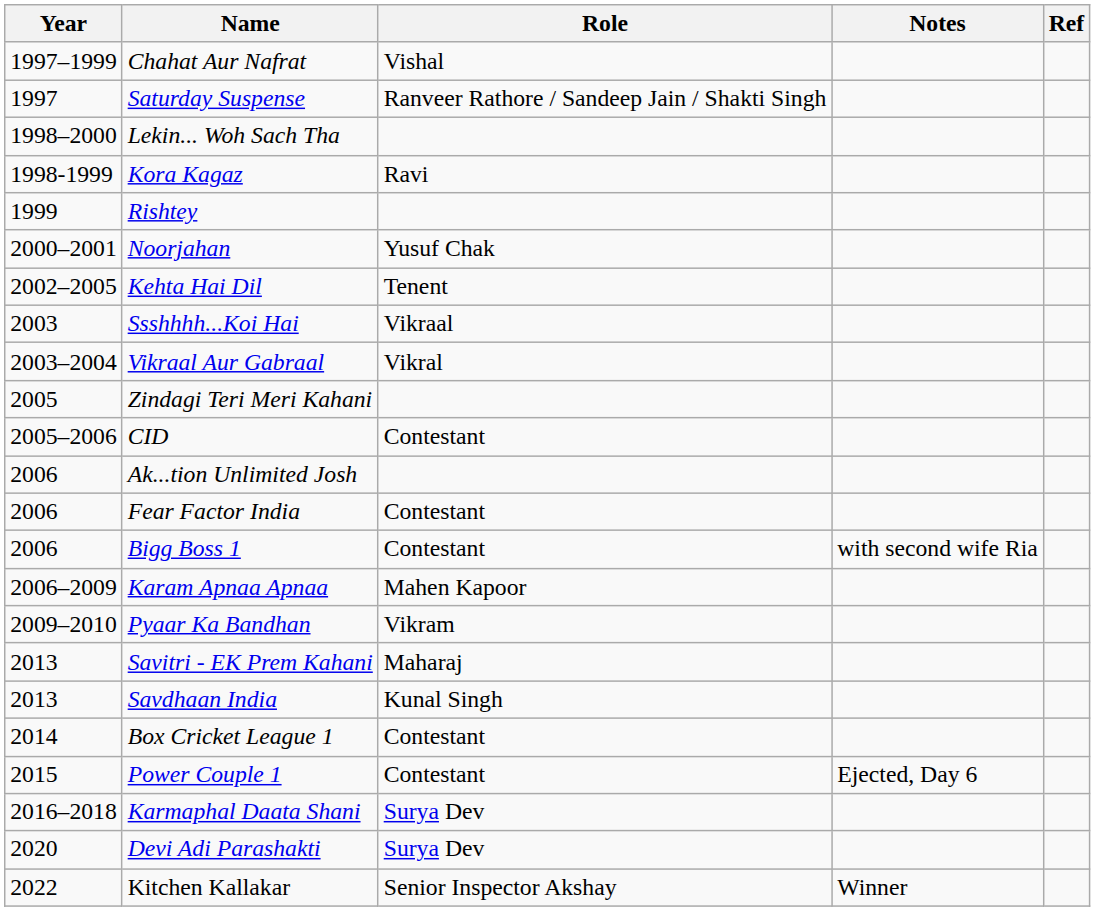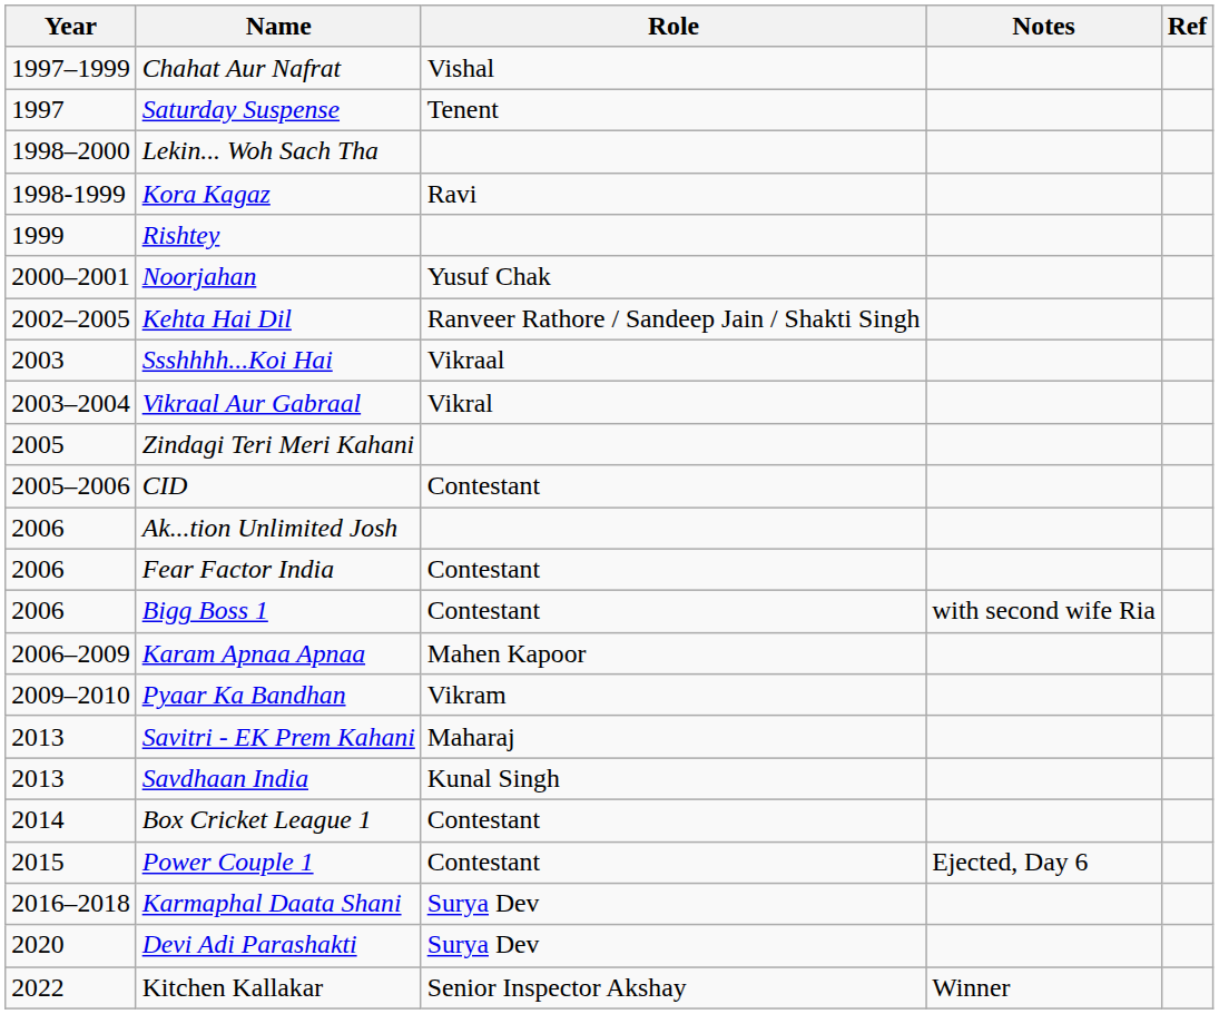Saturday Suspense | Role: Ranveer Rathore / Sandeep Jain / Shakti Singh -> Tenent
Kehta Hai Dil | Role: Tenent -> Ranveer Rathore / Sandeep Jain / Shakti Singh
